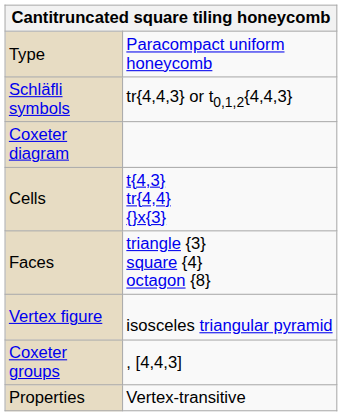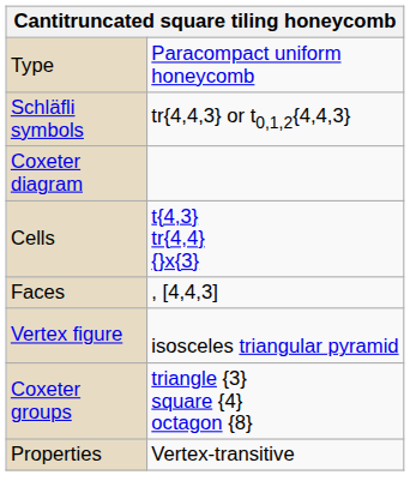Faces | column 2: triangle {3} square {4} octagon {8} -> , [4,4,3]
Coxeter groups | column 2: , [4,4,3] -> triangle {3} square {4} octagon {8}
